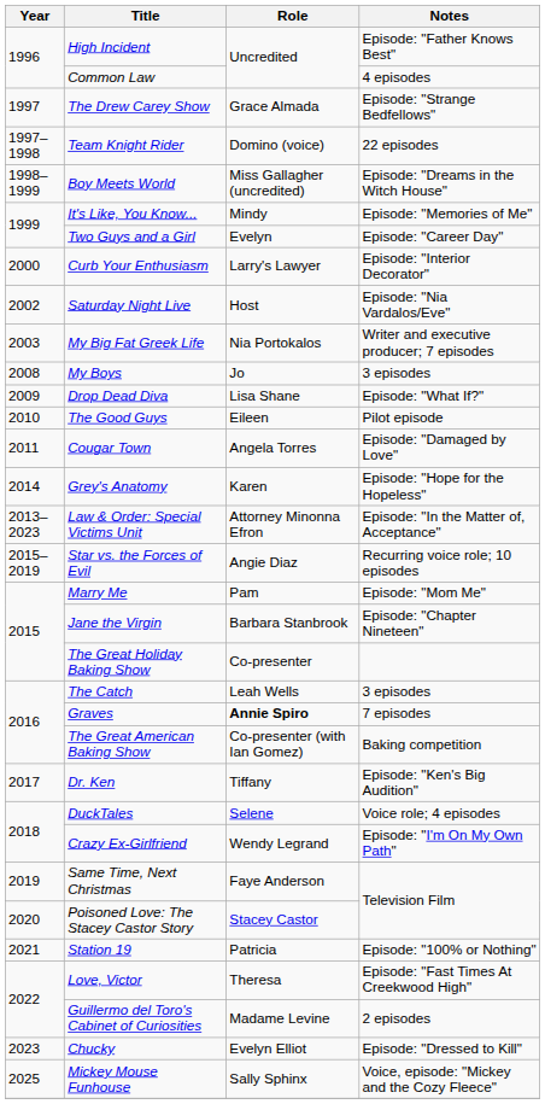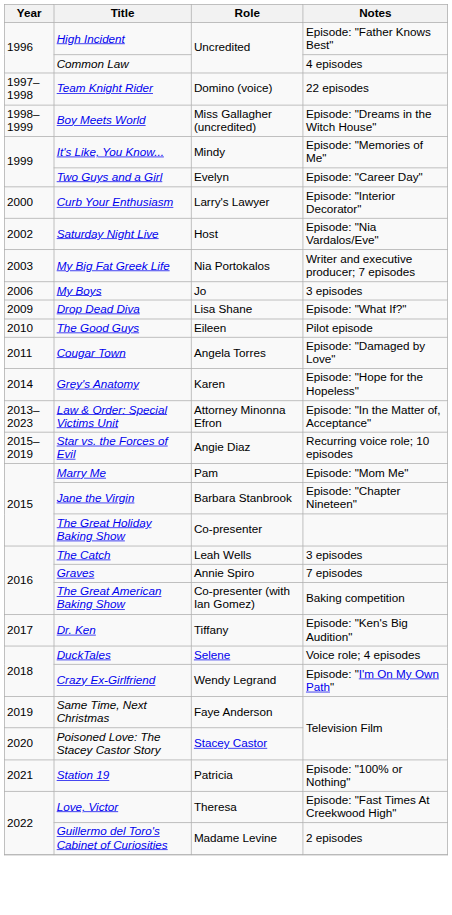- row: 1997 | The Drew Carey Show | Grace Almada | Episode: "Strange Bedfellows"
My Boys | Year: 2008 -> 2006
Graves | Role: bold -> normal
- row: 2023 | Chucky | Evelyn Elliot | Episode: "Dressed to Kill"
- row: 2025 | Mickey Mouse Funhouse | Sally Sphinx | Voice, episode: "Mickey and the Cozy Fleece"
